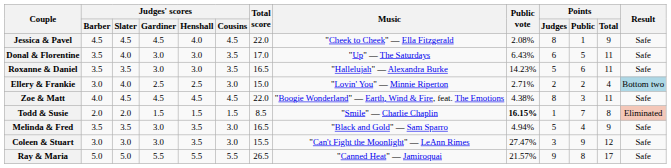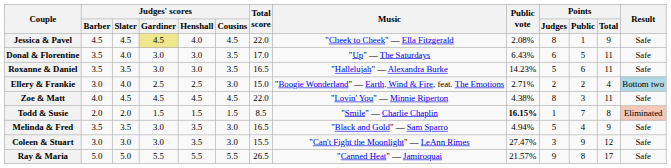Jessica & Pavel | Judges' scores / Gardiner: no background -> khaki background
Ellery & Frankie | Music: "Lovin' You" — Minnie Riperton -> "Boogie Wonderland" — Earth, Wind & Fire, feat. The Emotions
Zoe & Matt | Music: "Boogie Wonderland" — Earth, Wind & Fire, feat. The Emotions -> "Lovin' You" — Minnie Riperton
